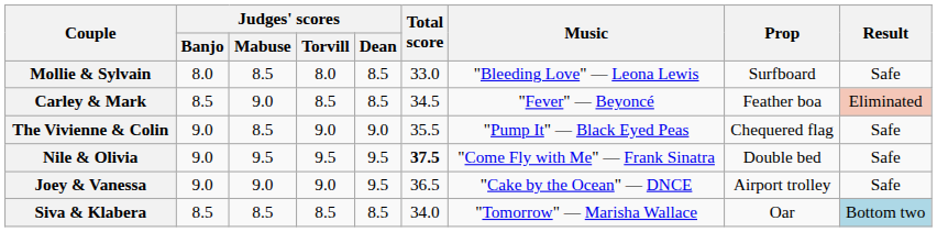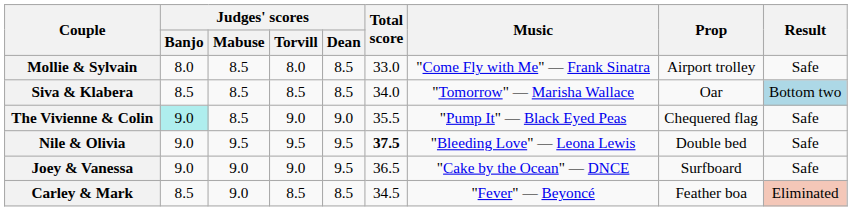Mollie & Sylvain | Music: "Bleeding Love" — Leona Lewis -> "Come Fly with Me" — Frank Sinatra
Mollie & Sylvain | Prop: Surfboard -> Airport trolley
rows swapped: Carley & Mark <-> Siva & Klabera
The Vivienne & Colin | Judges' scores / Banjo: no background -> paleturquoise background
Nile & Olivia | Music: "Come Fly with Me" — Frank Sinatra -> "Bleeding Love" — Leona Lewis
Joey & Vanessa | Prop: Airport trolley -> Surfboard
